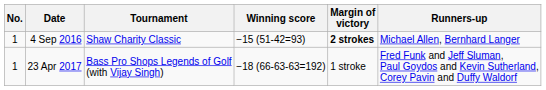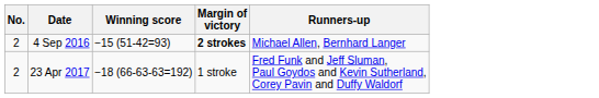- column: Tournament | Shaw Charity Classic | Bass Pro Shops Legends of Golf (with Vijay Singh)
4 Sep 2016 | No.: 1 -> 2
23 Apr 2017 | No.: 1 -> 2
